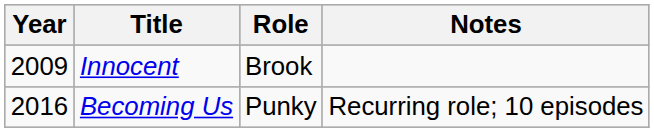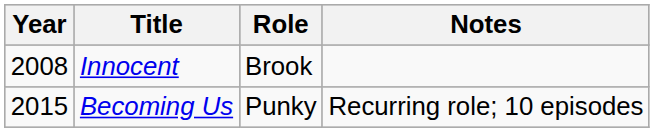Innocent | Year: 2009 -> 2008
Becoming Us | Year: 2016 -> 2015
